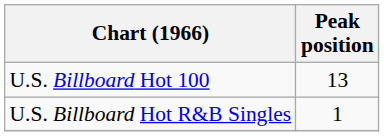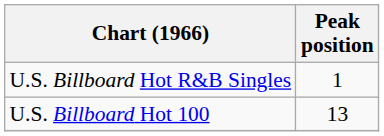rows swapped: U.S. Billboard Hot 100 <-> U.S. Billboard Hot R&B Singles
